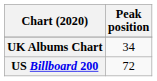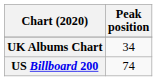US Billboard 200 | Peak position: 72 -> 74
